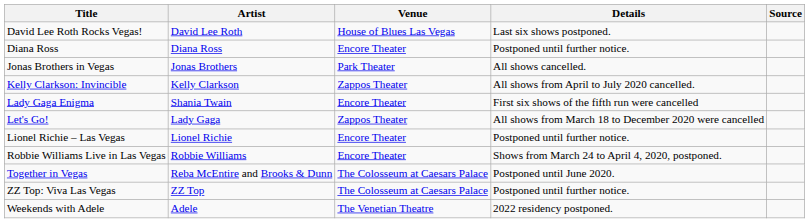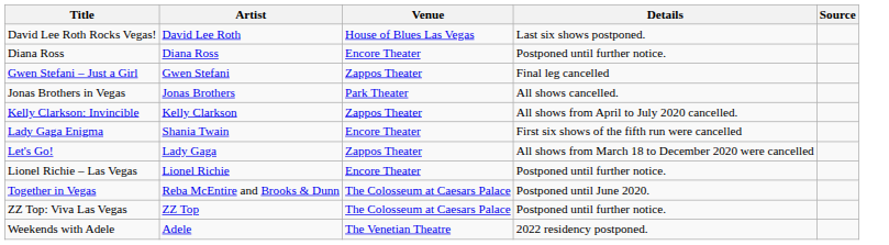+ row: Gwen Stefani – Just a Girl | Gwen Stefani | Zappos Theater | Final leg cancelled
- row: Robbie Williams Live in Las Vegas | Robbie Williams | Encore Theater | Shows from March 24 to April 4, 2020, postponed.
